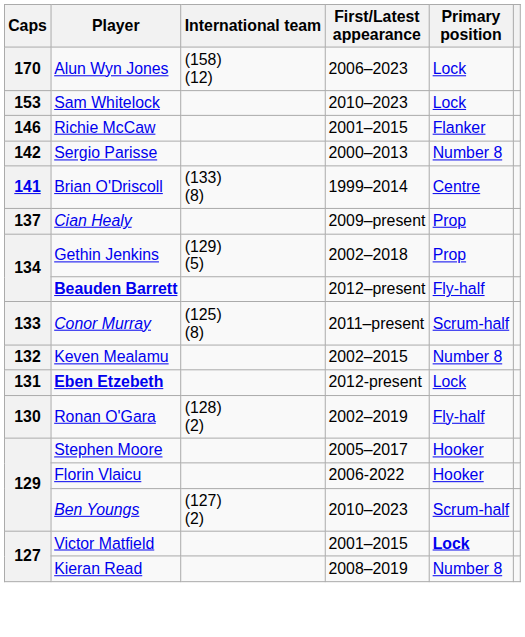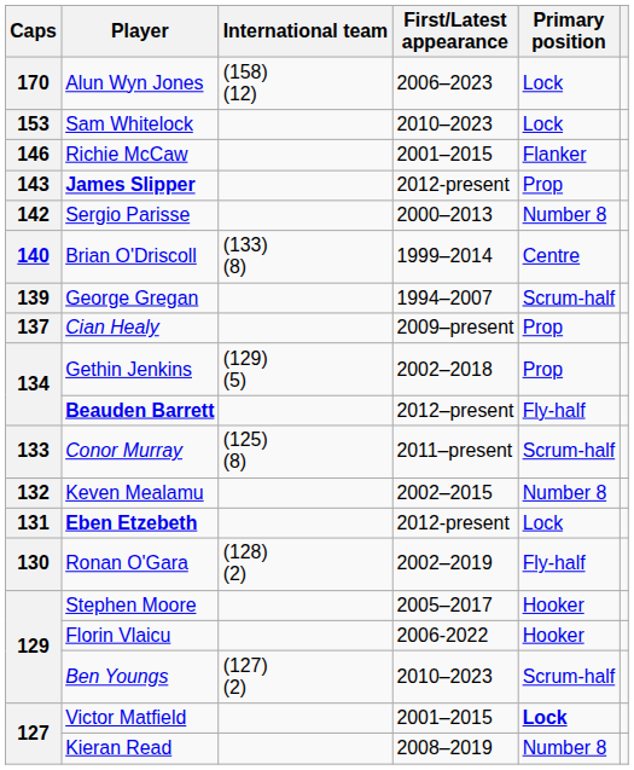+ row: 143 | James Slipper | 2012-present | Prop
Brian O'Driscoll | Caps: 141 -> 140
+ row: 139 | George Gregan | 1994–2007 | Scrum-half
